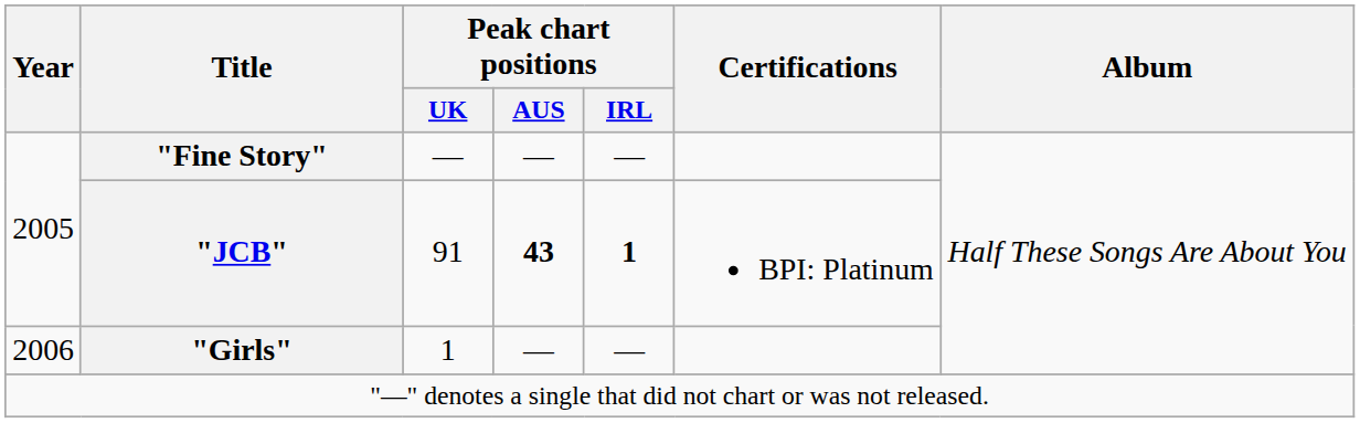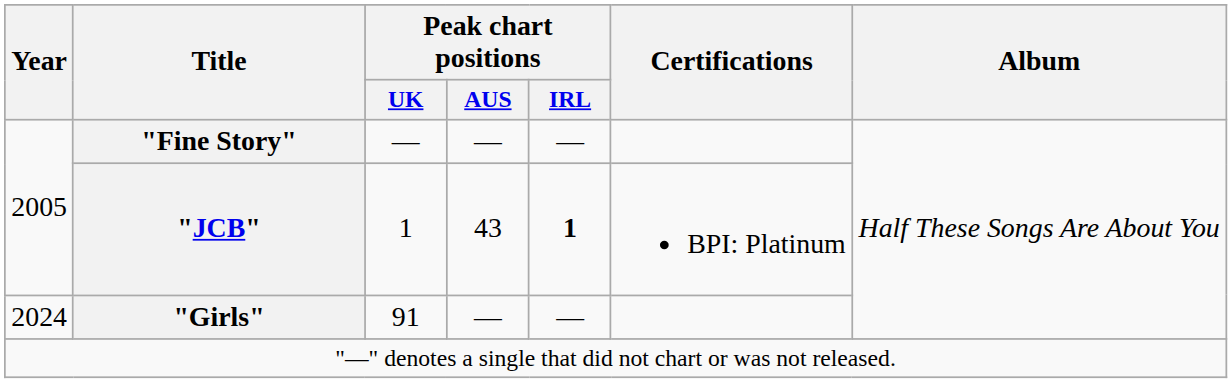"JCB" | Peak chart positions / UK: 91 -> 1
"JCB" | Peak chart positions / AUS: bold -> normal
"Girls" | Year: 2006 -> 2024
"Girls" | Peak chart positions / UK: 1 -> 91
